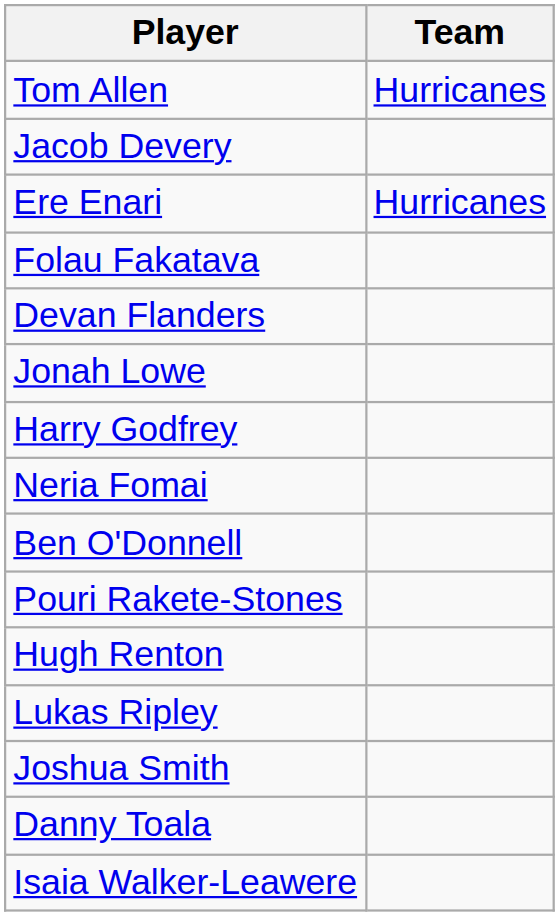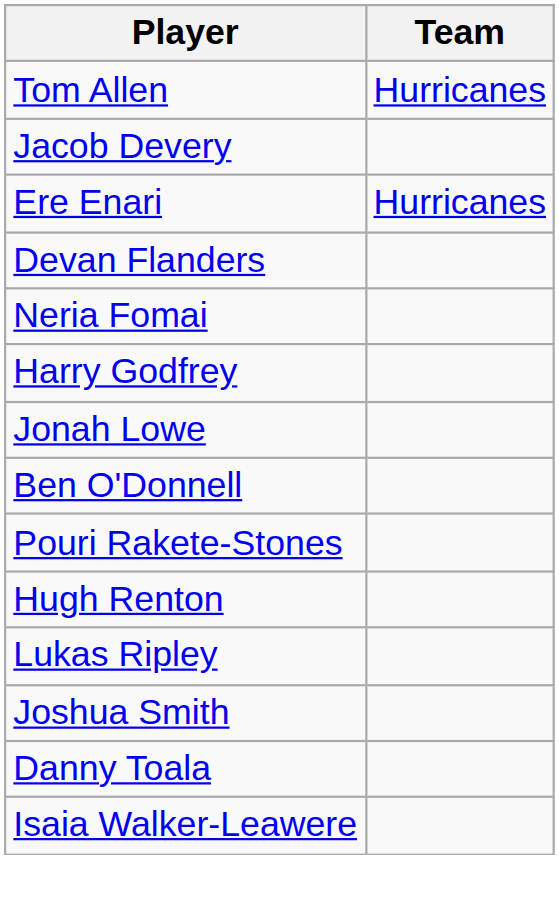- row: Folau Fakatava
rows swapped: Neria Fomai <-> Jonah Lowe
